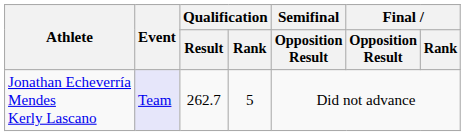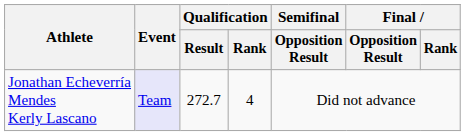Jonathan Echeverría Mendes Kerly Lascano | Qualification / Result: 262.7 -> 272.7
Jonathan Echeverría Mendes Kerly Lascano | Qualification / Rank: 5 -> 4
